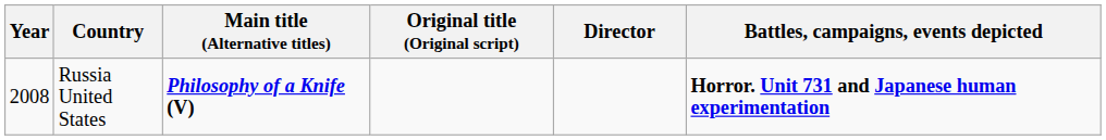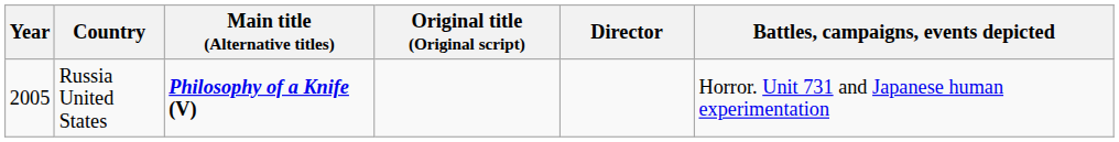Russia United States | Year: 2008 -> 2005
Russia United States | Battles, campaigns, events depicted: bold -> normal
